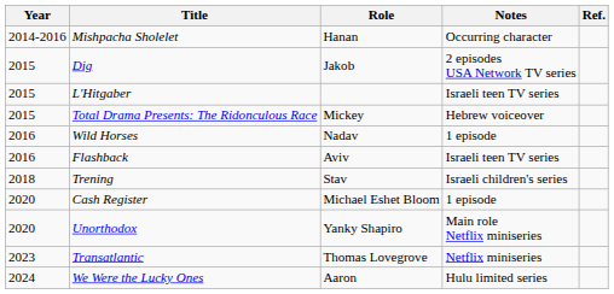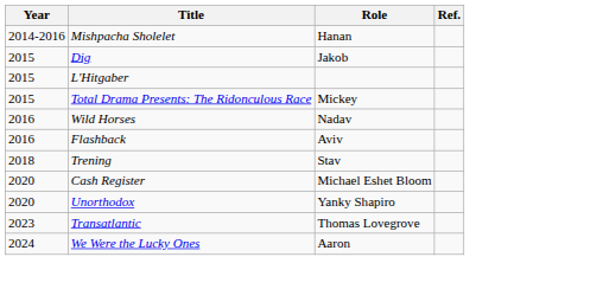- column: Notes | Occurring character | 2 episodes USA Network TV series | Israeli teen TV series | Hebrew voiceover | 1 episode | Israeli teen TV series | Israeli children's series | 1 episode | Main role Netflix miniseries | Netflix miniseries | Hulu limited series
